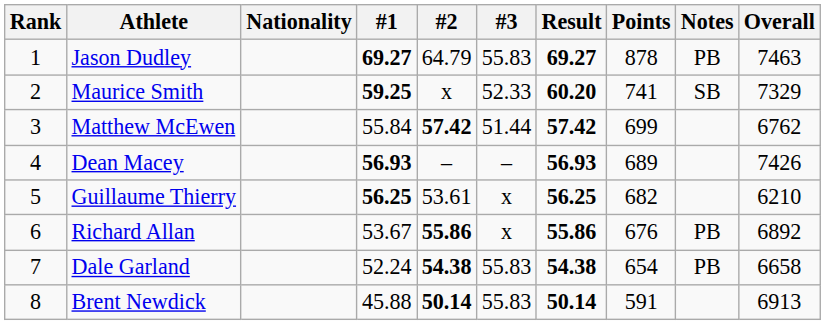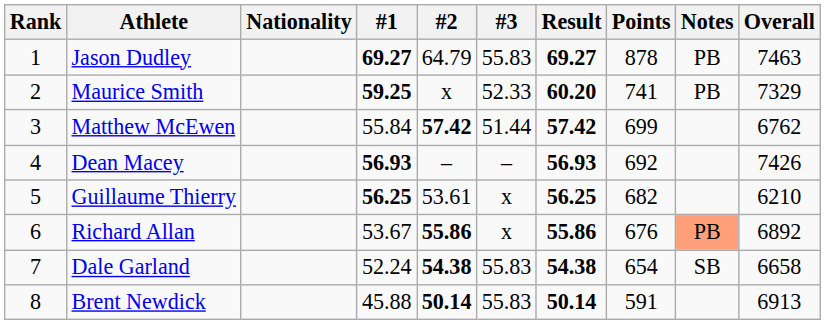Maurice Smith | Notes: SB -> PB
Dean Macey | Points: 689 -> 692
Richard Allan | Notes: no background -> lightsalmon background
Dale Garland | Notes: PB -> SB
